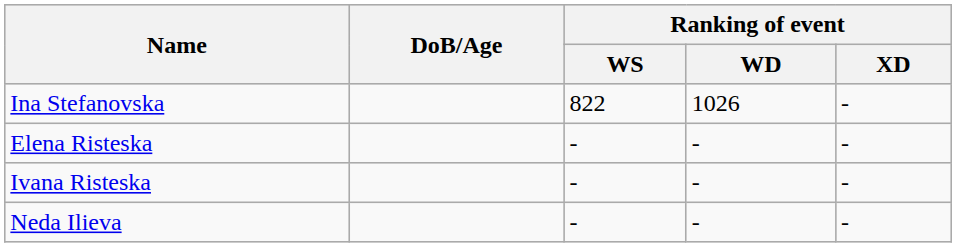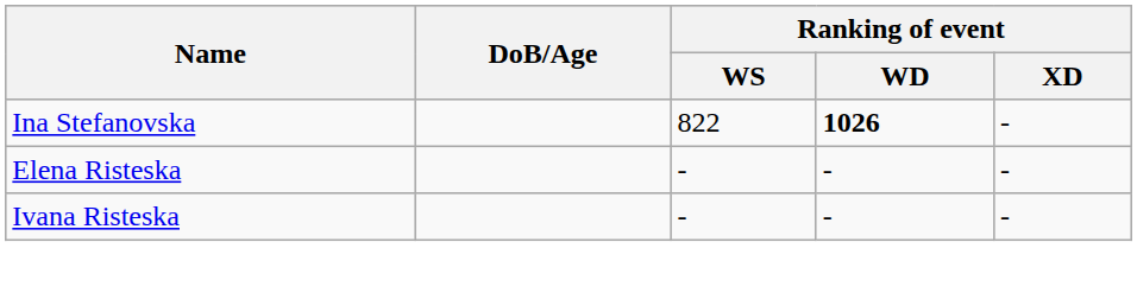Ina Stefanovska | Ranking of event / WD: normal -> bold
- row: Neda Ilieva | - | - | -
